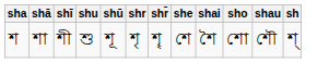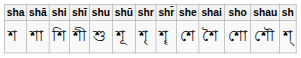+ column: shi | শি
